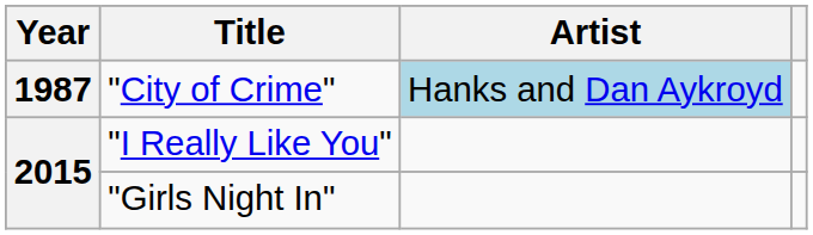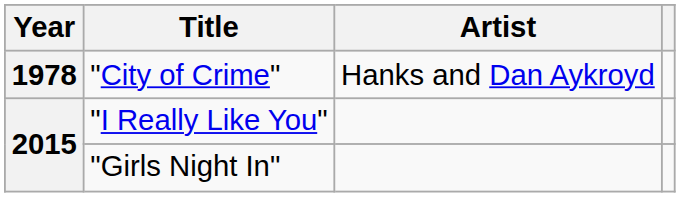"City of Crime" | Year: 1987 -> 1978
"City of Crime" | Artist: lightblue background -> no background
